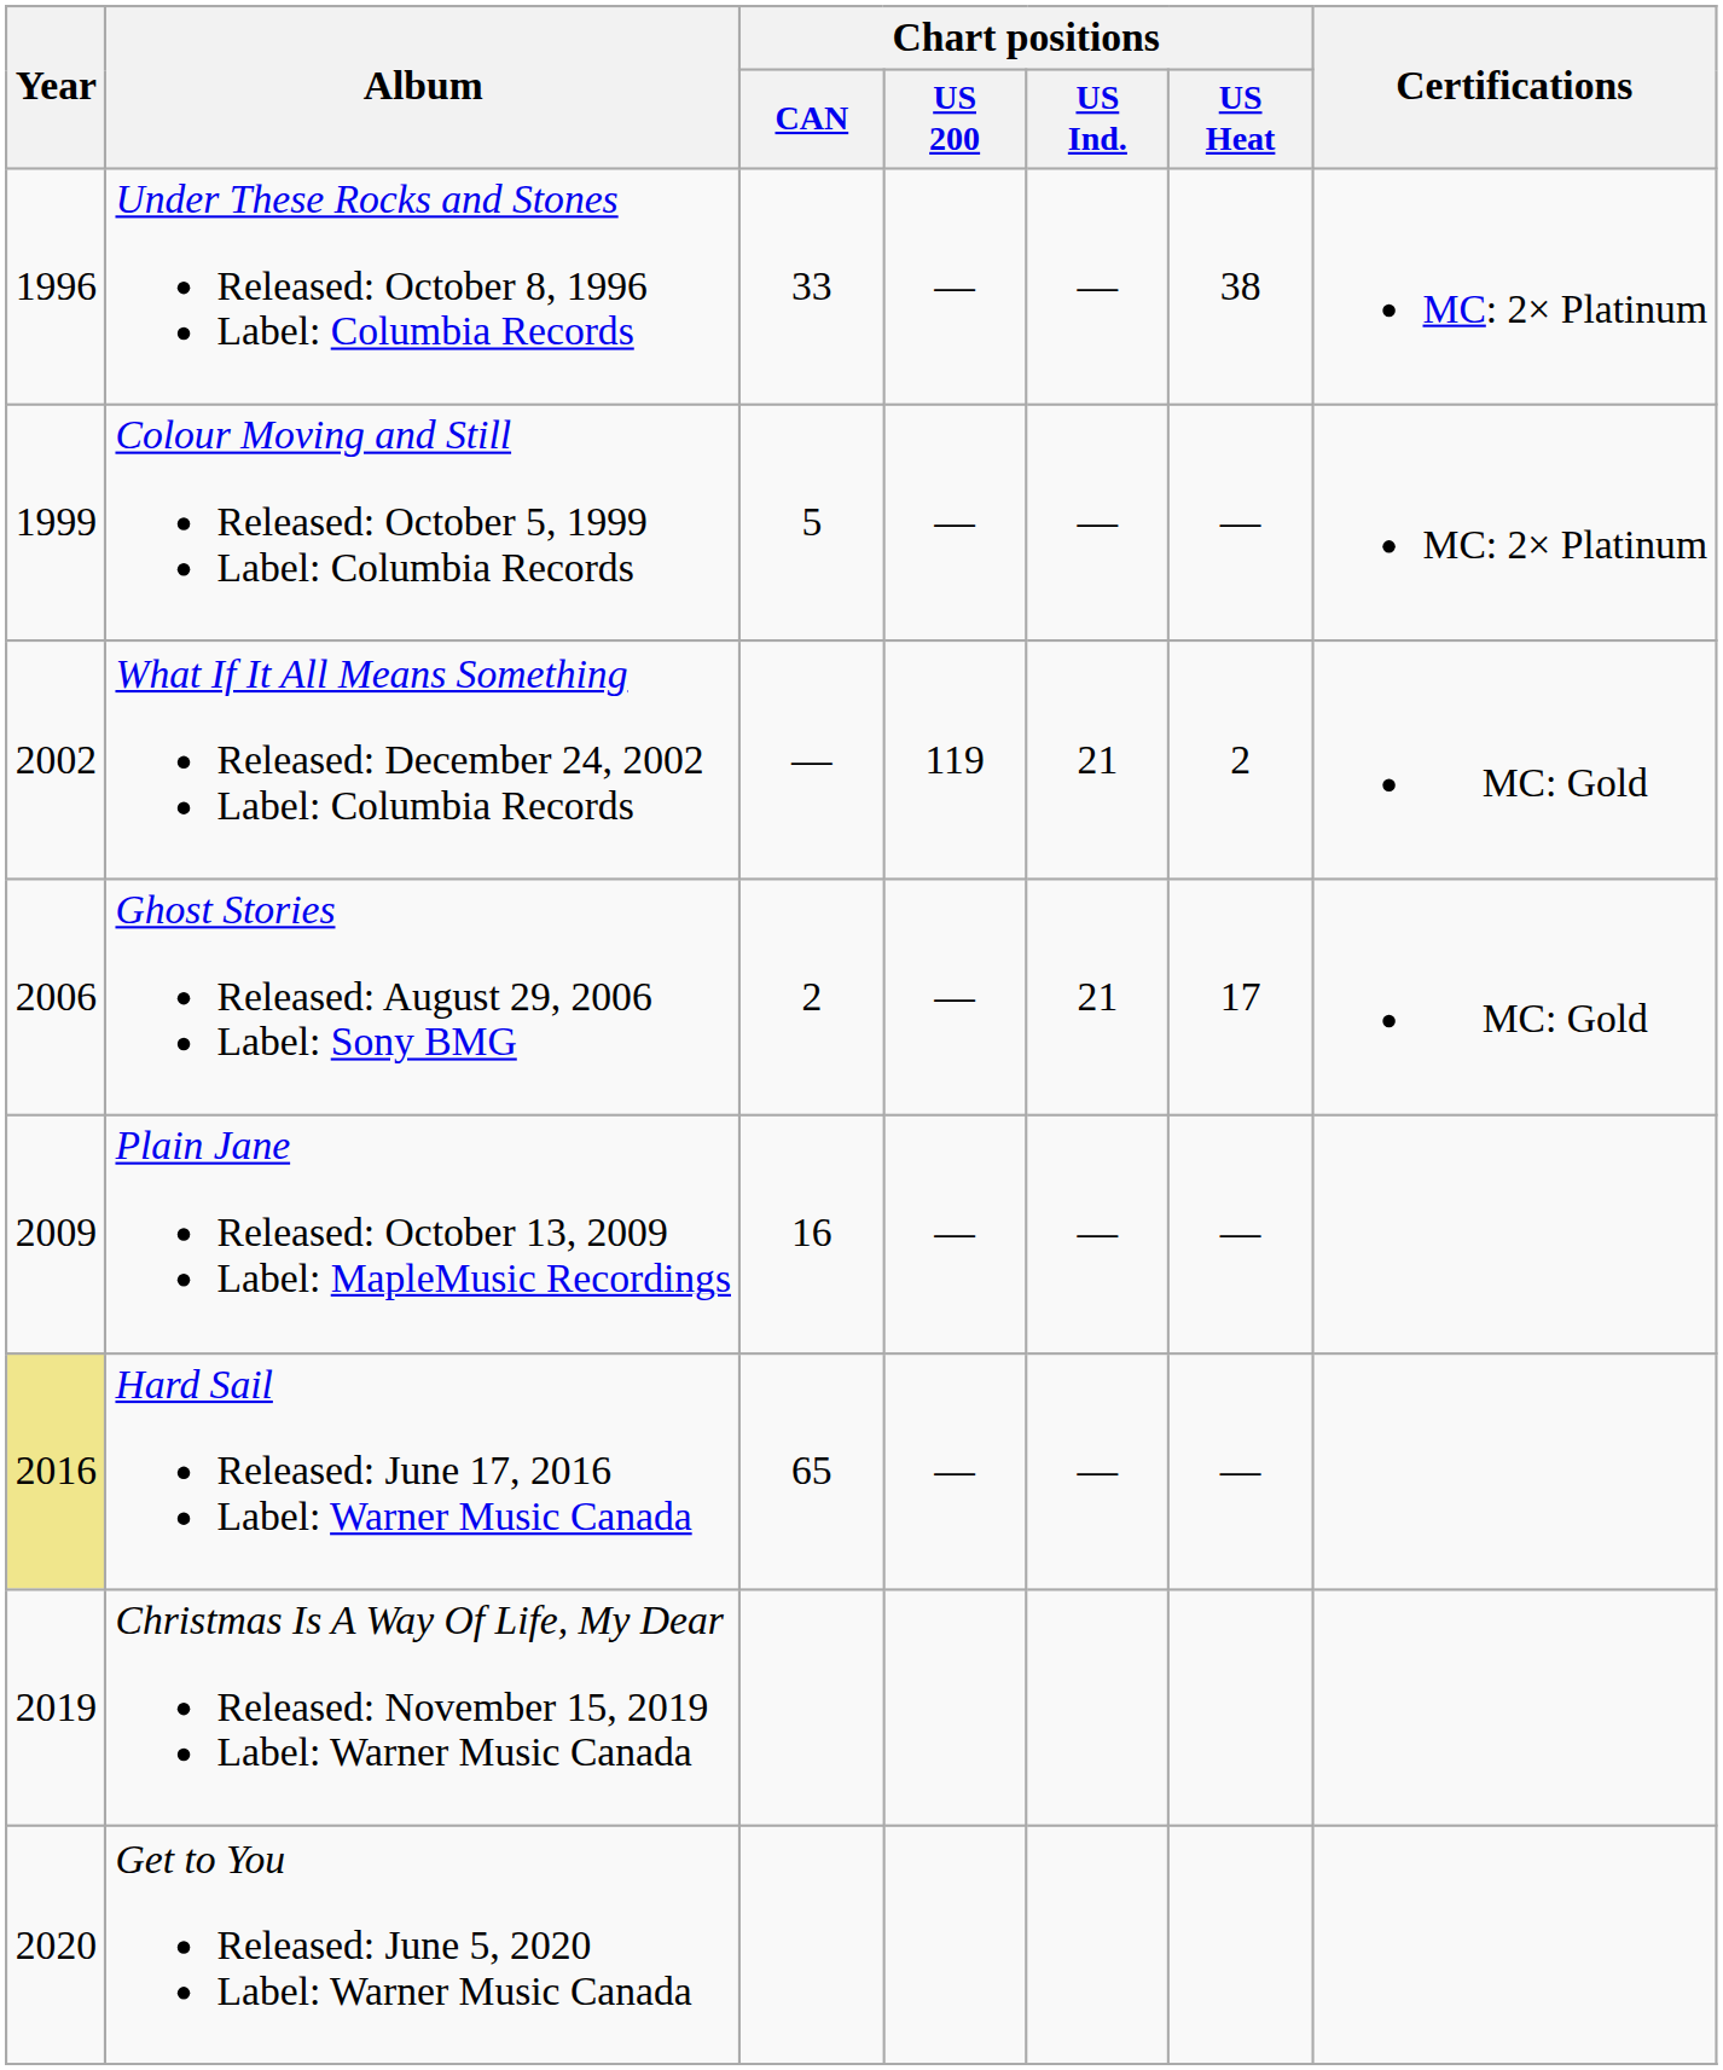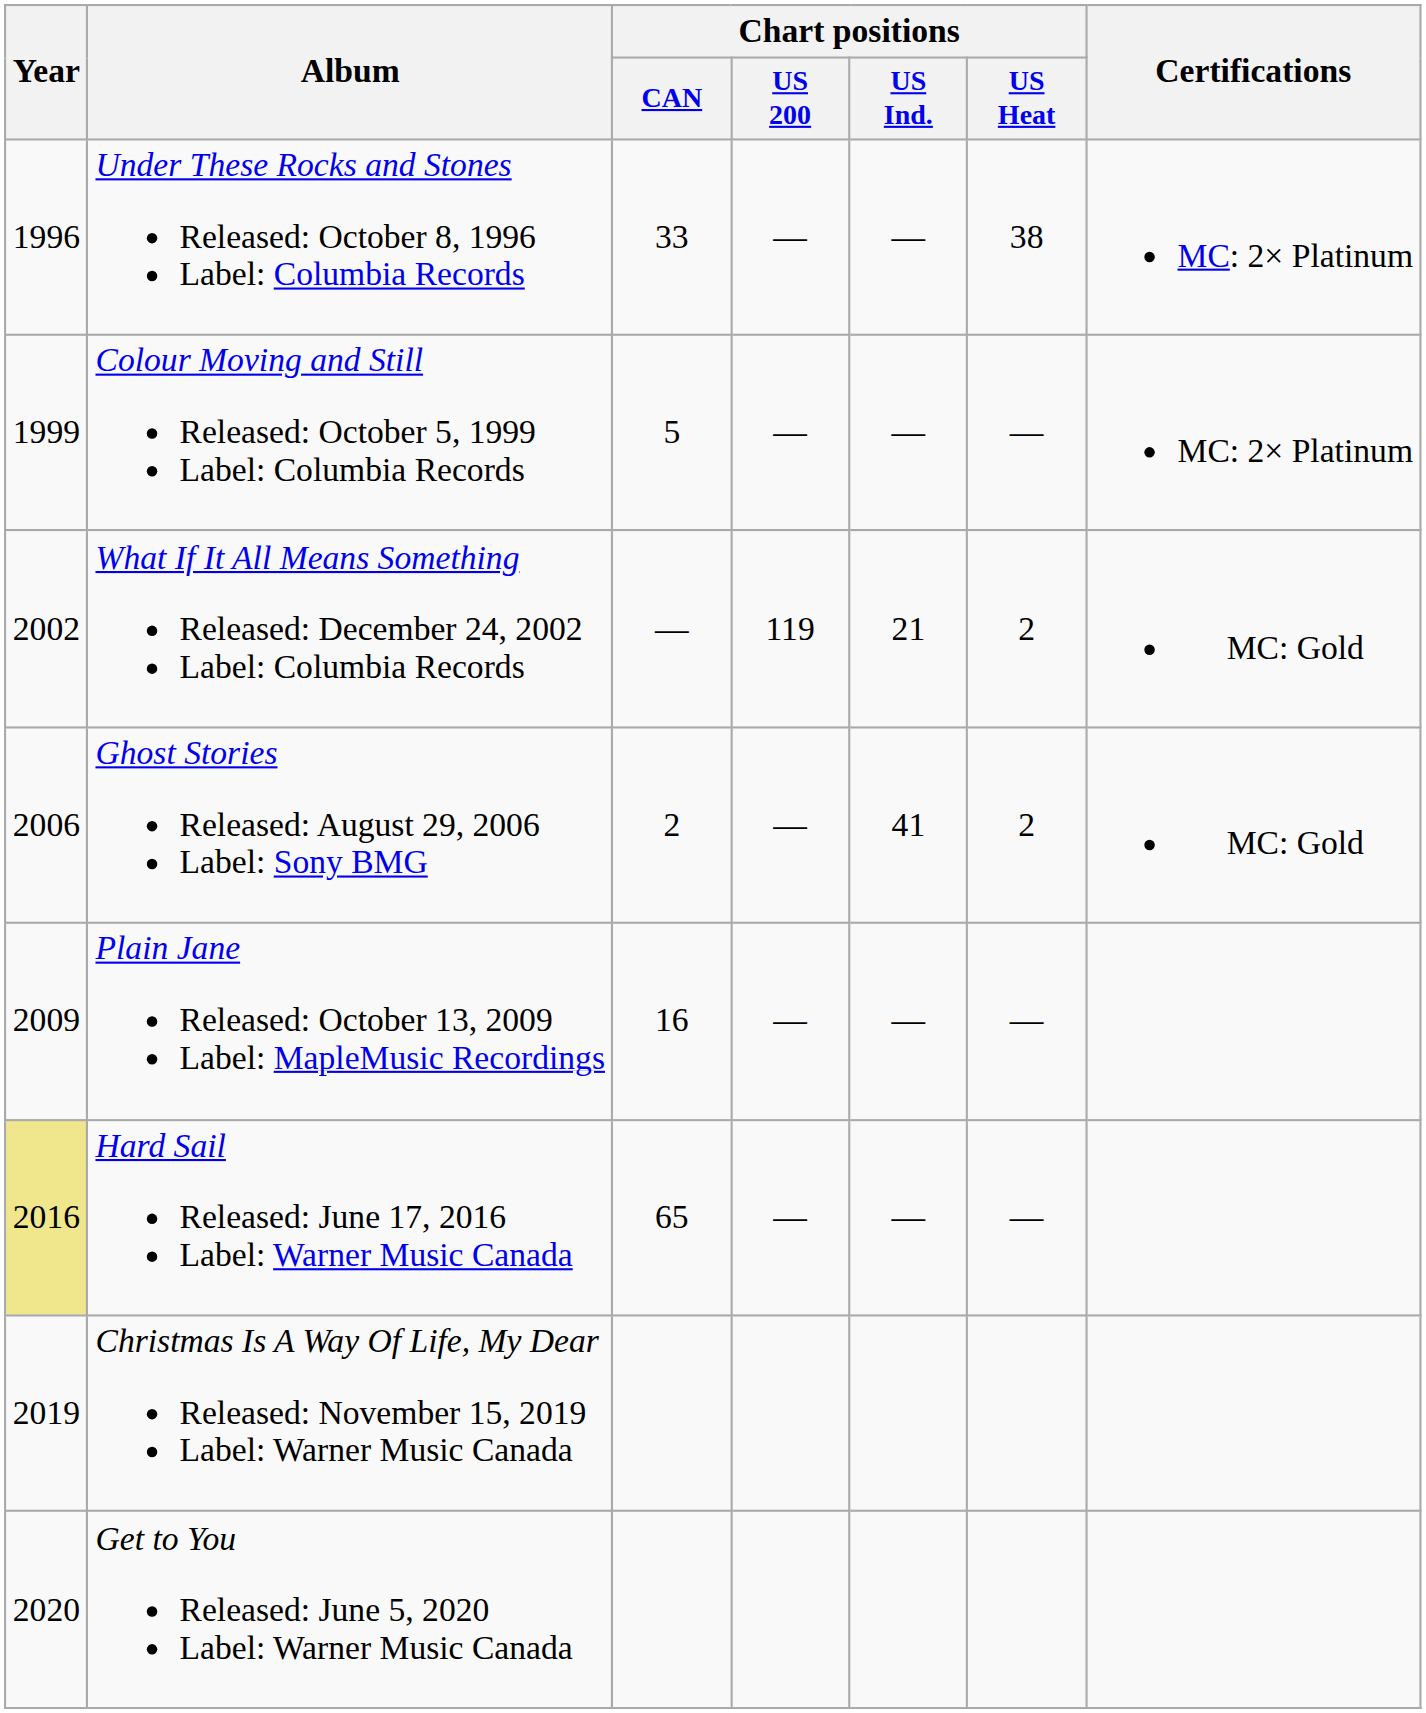Ghost Stories Released: August 29, 2006 Label: Sony BMG | Chart positions / US Ind.: 21 -> 41
Ghost Stories Released: August 29, 2006 Label: Sony BMG | Chart positions / US Heat: 17 -> 2
